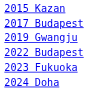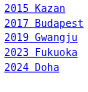- row: 2022 Budapest
